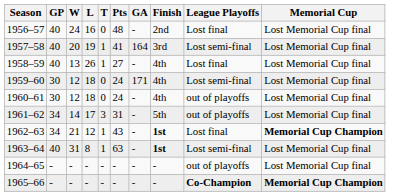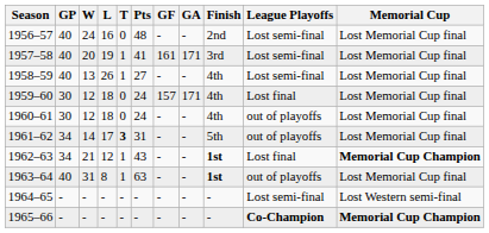+ column: GF | - | 161 | - | 157 | - | - | - | - | - | -
1956–57 | League Playoffs: Lost final -> Lost semi-final
1957–58 | GA: 164 -> 171
1958–59 | League Playoffs: Lost final -> Lost semi-final
1959–60 | League Playoffs: Lost semi-final -> Lost final
1961–62 | T: normal -> bold
1963–64 | League Playoffs: Lost semi-final -> out of playoffs
1964–65 | League Playoffs: out of playoffs -> Lost semi-final
1964–65 | Memorial Cup: Lost Memorial Cup final -> Lost Western semi-final
